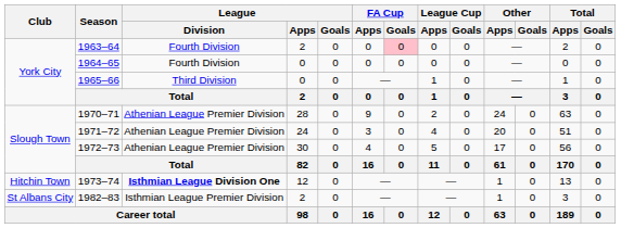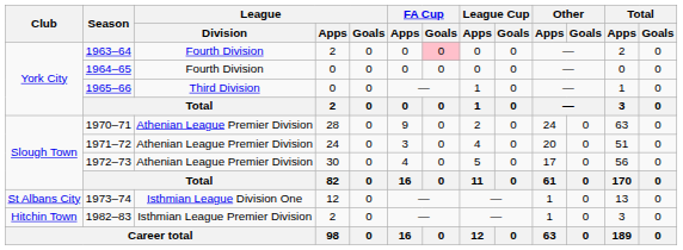1973–74 | Club: Hitchin Town -> St Albans City
1973–74 | League / Division: bold -> normal
1982–83 | Club: St Albans City -> Hitchin Town
